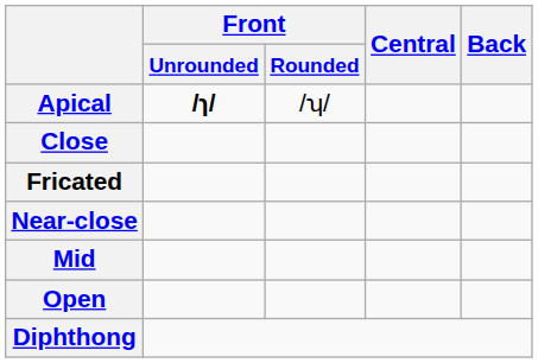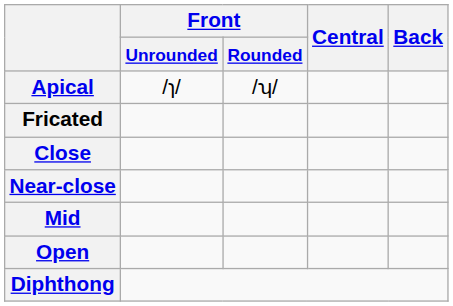Apical | Front / Unrounded: bold -> normal
rows swapped: Fricated <-> Close
